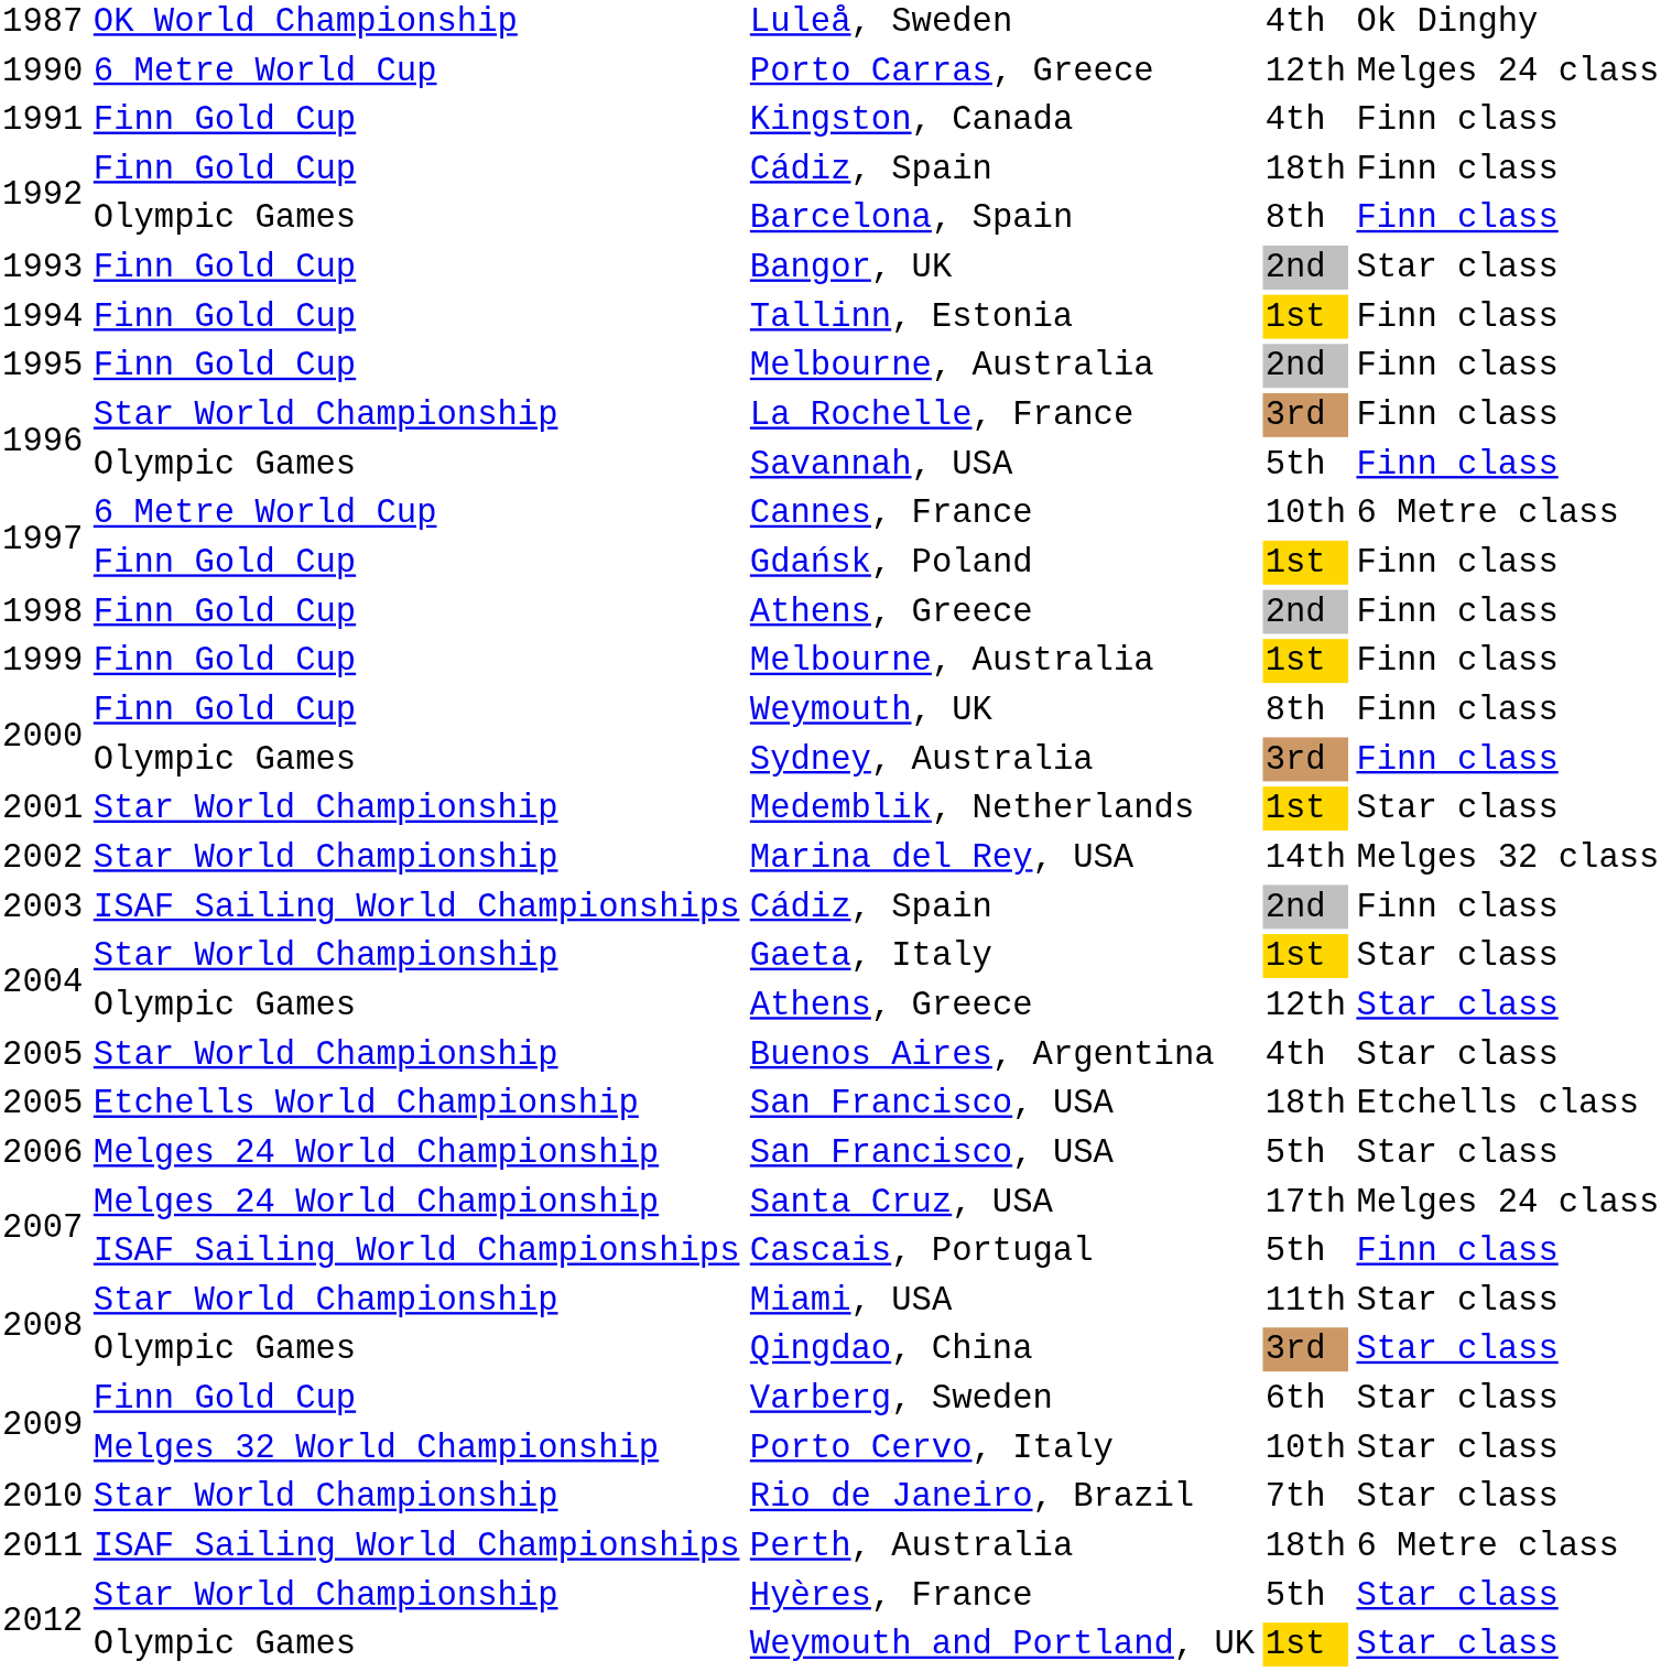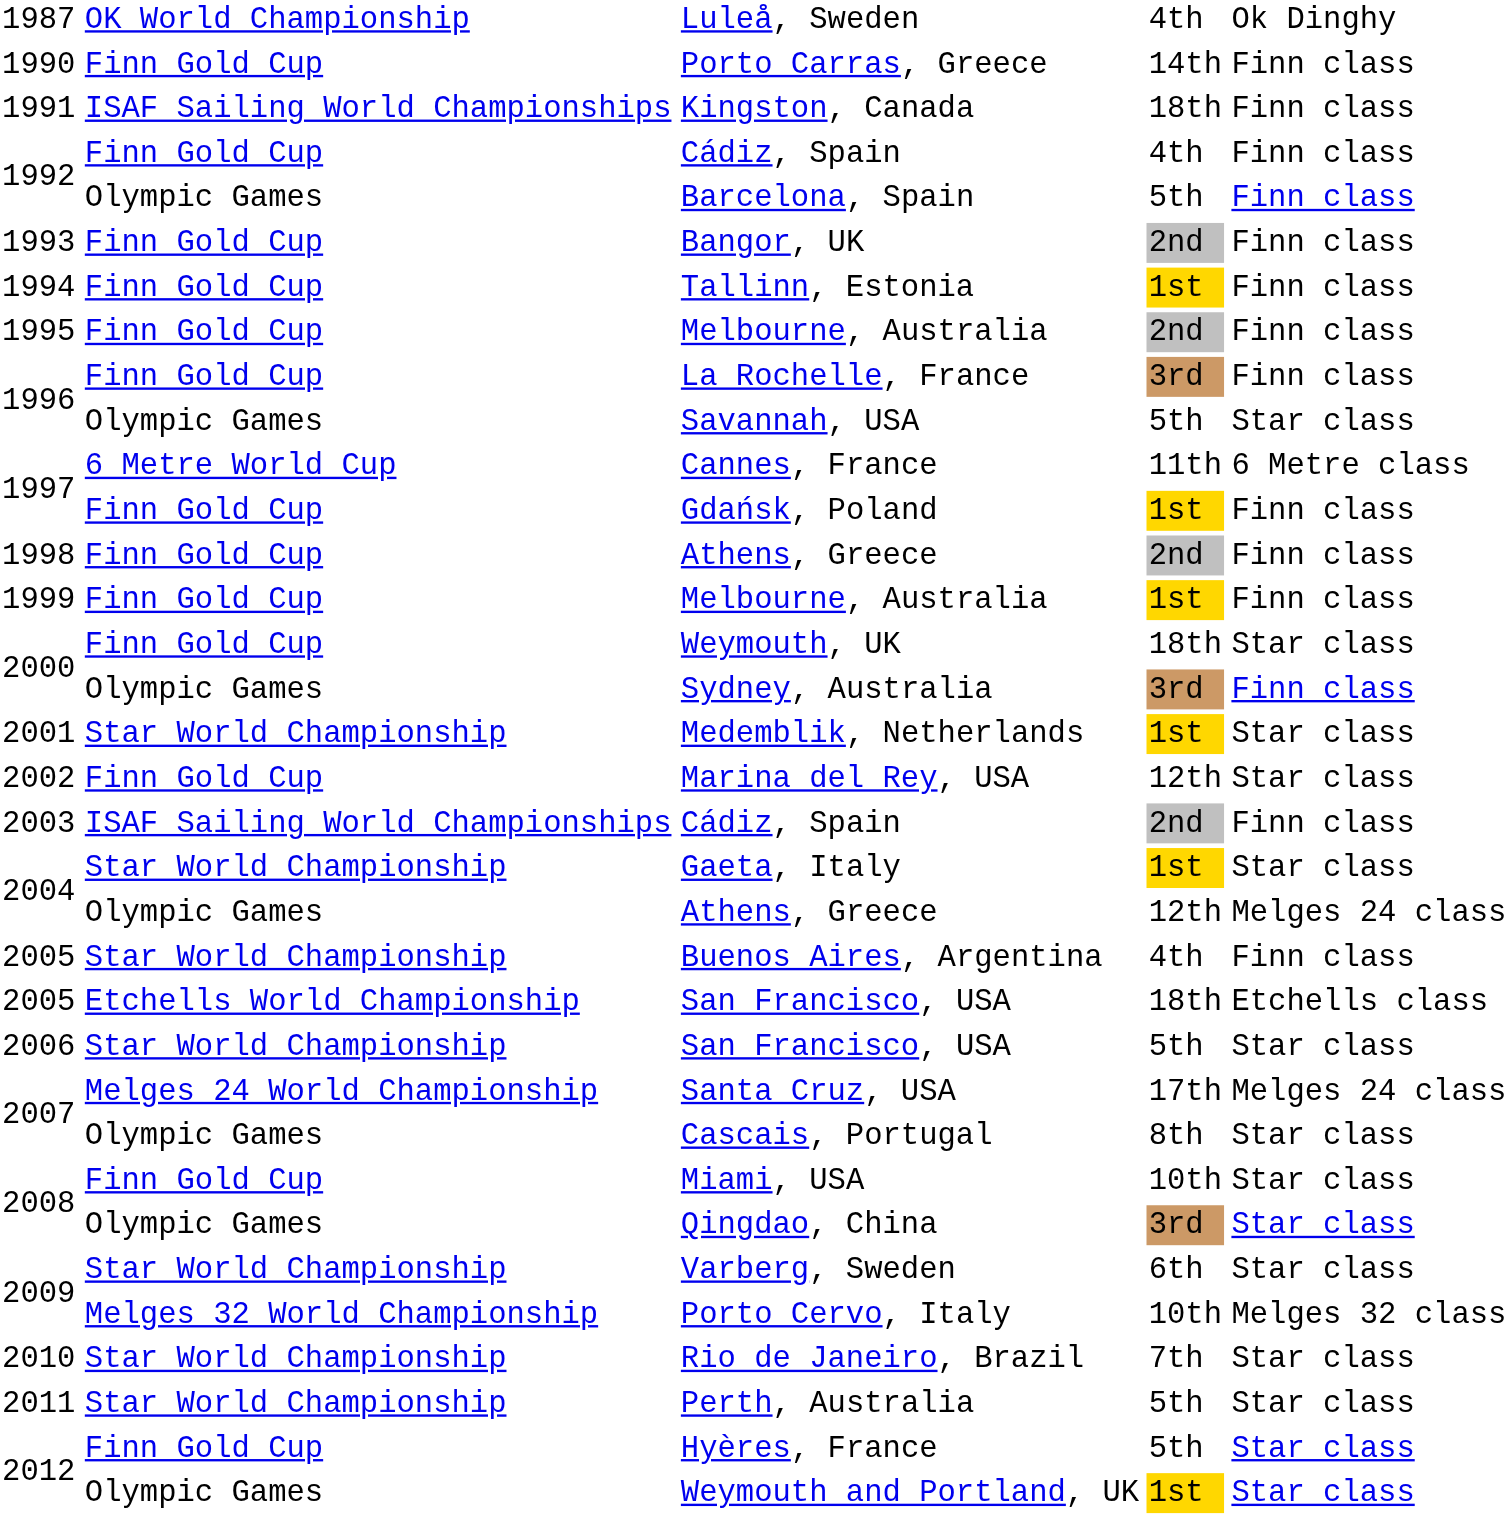Porto Carras, Greece | column 2: 6 Metre World Cup -> Finn Gold Cup
Porto Carras, Greece | column 4: 12th -> 14th
Porto Carras, Greece | column 5: Melges 24 class -> Finn class
Kingston, Canada | column 2: Finn Gold Cup -> ISAF Sailing World Championships
Kingston, Canada | column 4: 4th -> 18th
1992 / Cádiz, Spain | column 4: 18th -> 4th
Barcelona, Spain | column 4: 8th -> 5th
Bangor, UK | column 5: Star class -> Finn class
La Rochelle, France | column 2: Star World Championship -> Finn Gold Cup
Savannah, USA | column 5: Finn class -> Star class
Cannes, France | column 4: 10th -> 11th
Weymouth, UK | column 4: 8th -> 18th
Weymouth, UK | column 5: Finn class -> Star class
Marina del Rey, USA | column 2: Star World Championship -> Finn Gold Cup
Marina del Rey, USA | column 4: 14th -> 12th
Marina del Rey, USA | column 5: Melges 32 class -> Star class
2004 / Athens, Greece | column 5: Star class -> Melges 24 class
Buenos Aires, Argentina | column 5: Star class -> Finn class
2006 / San Francisco, USA | column 2: Melges 24 World Championship -> Star World Championship
Cascais, Portugal | column 2: ISAF Sailing World Championships -> Olympic Games
Cascais, Portugal | column 4: 5th -> 8th
Cascais, Portugal | column 5: Finn class -> Star class
Miami, USA | column 2: Star World Championship -> Finn Gold Cup
Miami, USA | column 4: 11th -> 10th
Varberg, Sweden | column 2: Finn Gold Cup -> Star World Championship
Porto Cervo, Italy | column 5: Star class -> Melges 32 class
Perth, Australia | column 2: ISAF Sailing World Championships -> Star World Championship
Perth, Australia | column 4: 18th -> 5th
Perth, Australia | column 5: 6 Metre class -> Star class
Hyères, France | column 2: Star World Championship -> Finn Gold Cup
